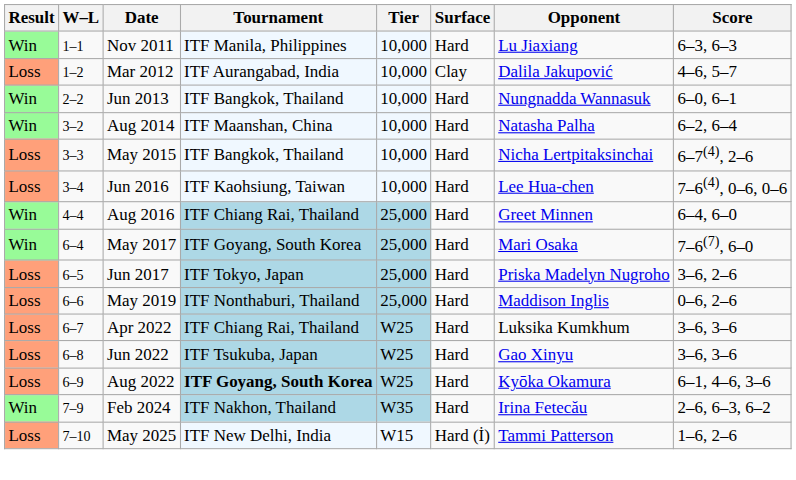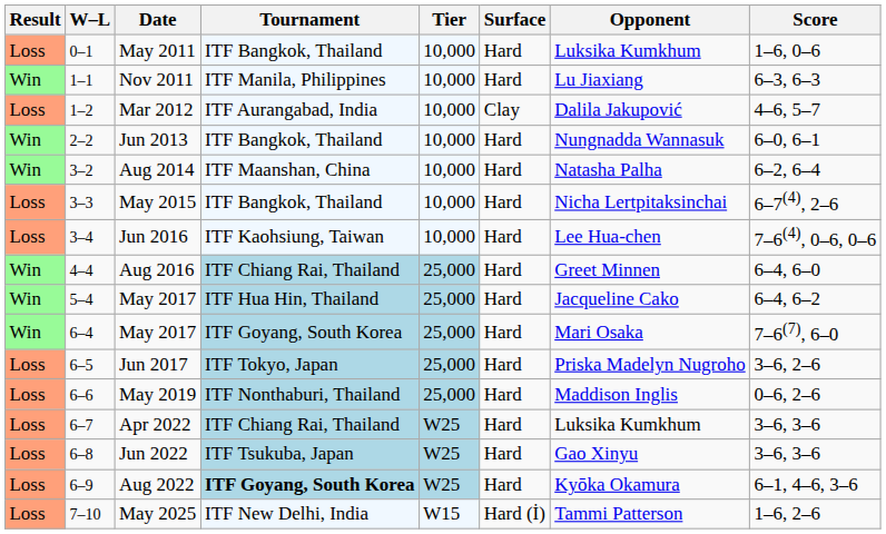+ row: Loss | 0–1 | May 2011 | ITF Bangkok, Thailand | 10,000 | Hard | Luksika Kumkhum | 1–6, 0–6
+ row: Win | 5–4 | May 2017 | ITF Hua Hin, Thailand | 25,000 | Hard | Jacqueline Cako | 6–4, 6–2
- row: Win | 7–9 | Feb 2024 | ITF Nakhon, Thailand | W35 | Hard | Irina Fetecău | 2–6, 6–3, 6–2
